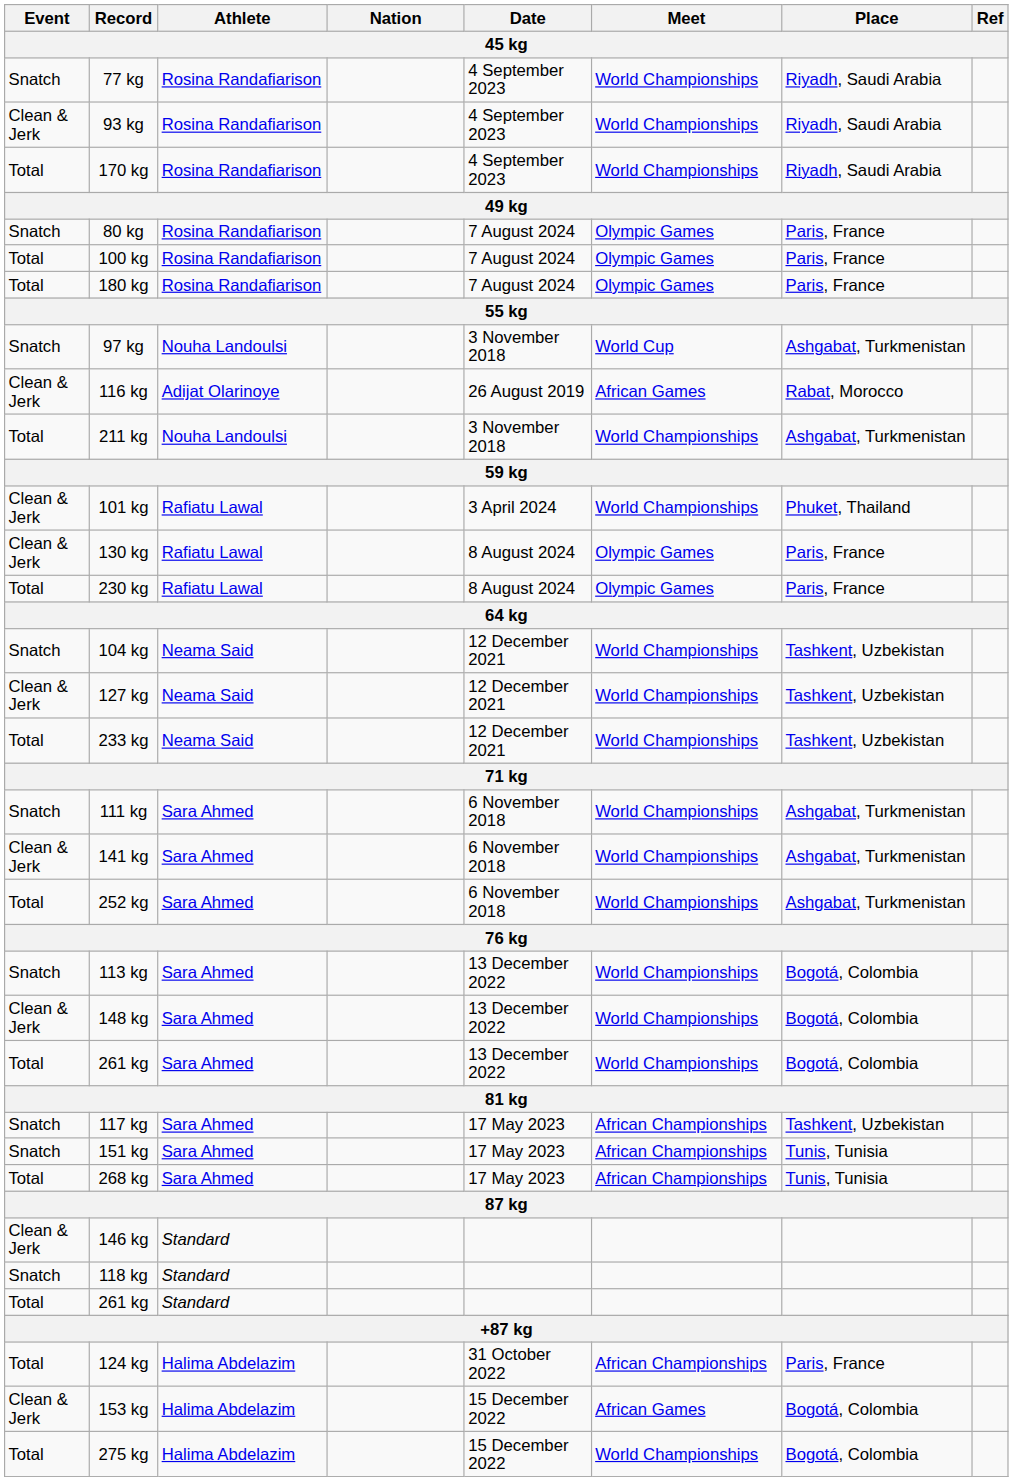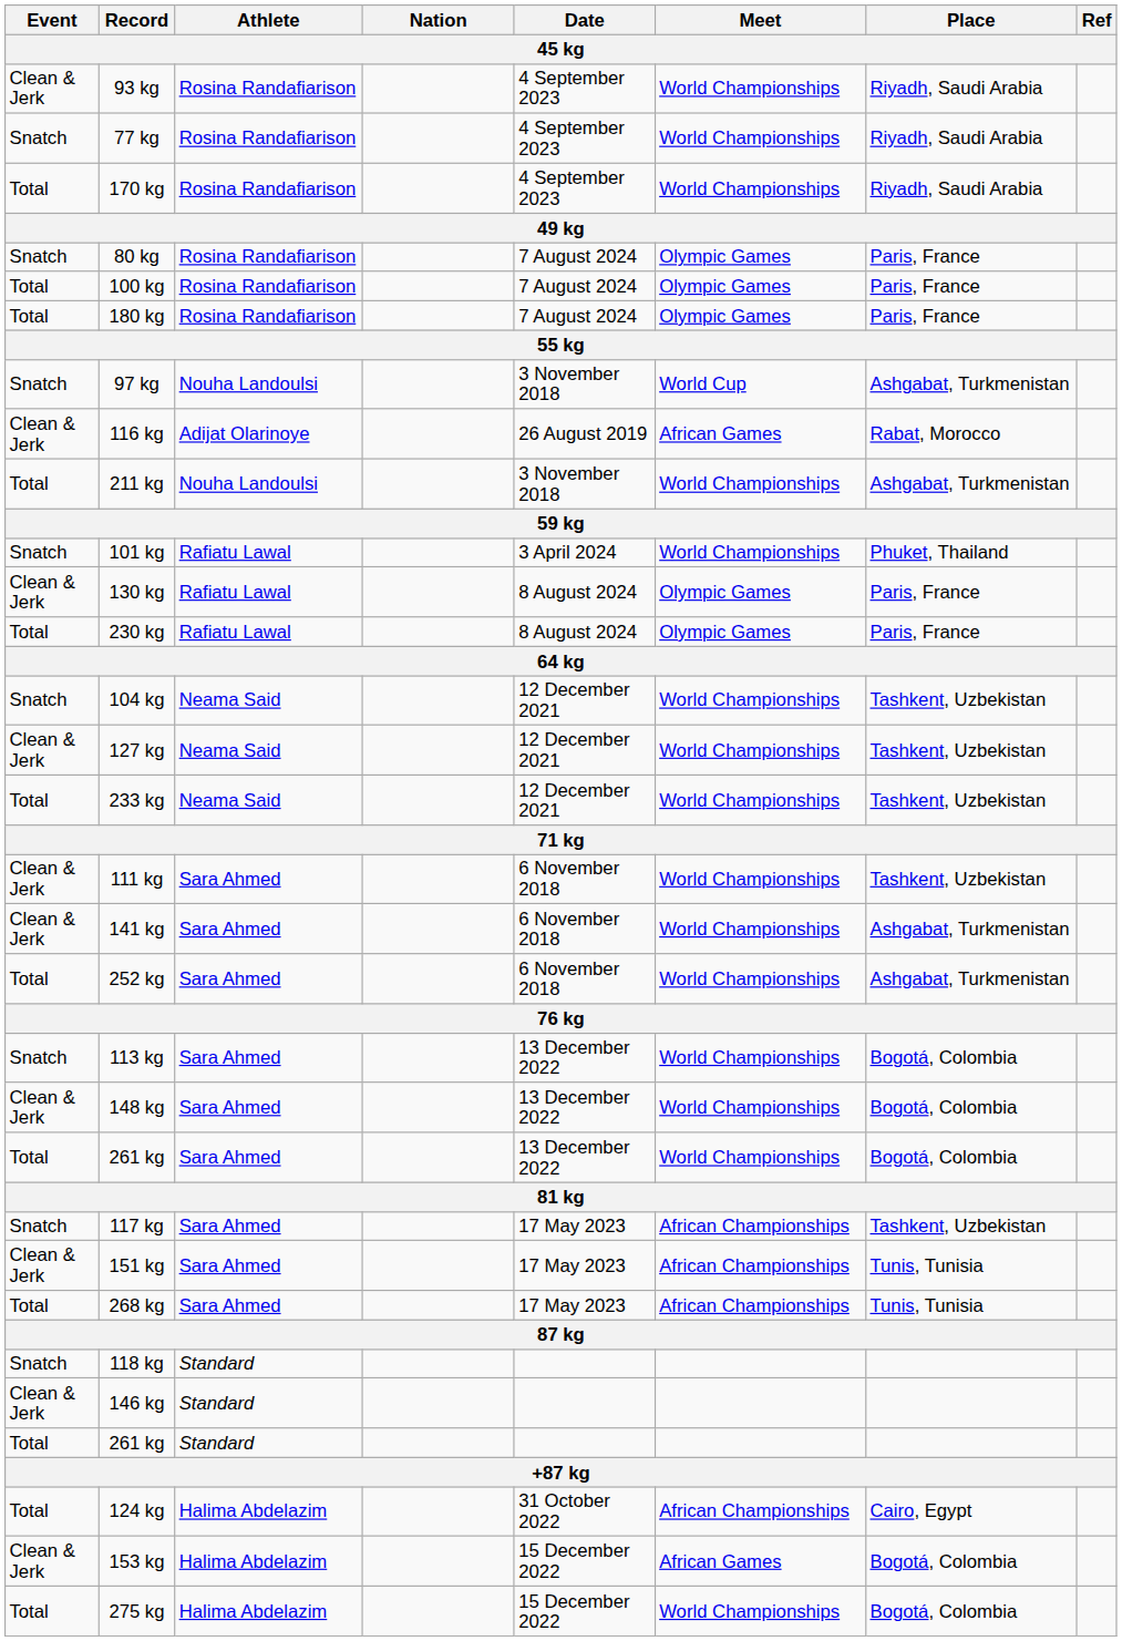rows swapped: 77 kg <-> 93 kg
101 kg | Event: Clean & Jerk -> Snatch
111 kg | Event: Snatch -> Clean & Jerk
111 kg | Place: Ashgabat, Turkmenistan -> Tashkent, Uzbekistan
151 kg | Event: Snatch -> Clean & Jerk
rows swapped: 118 kg <-> 146 kg
124 kg | Place: Paris, France -> Cairo, Egypt
